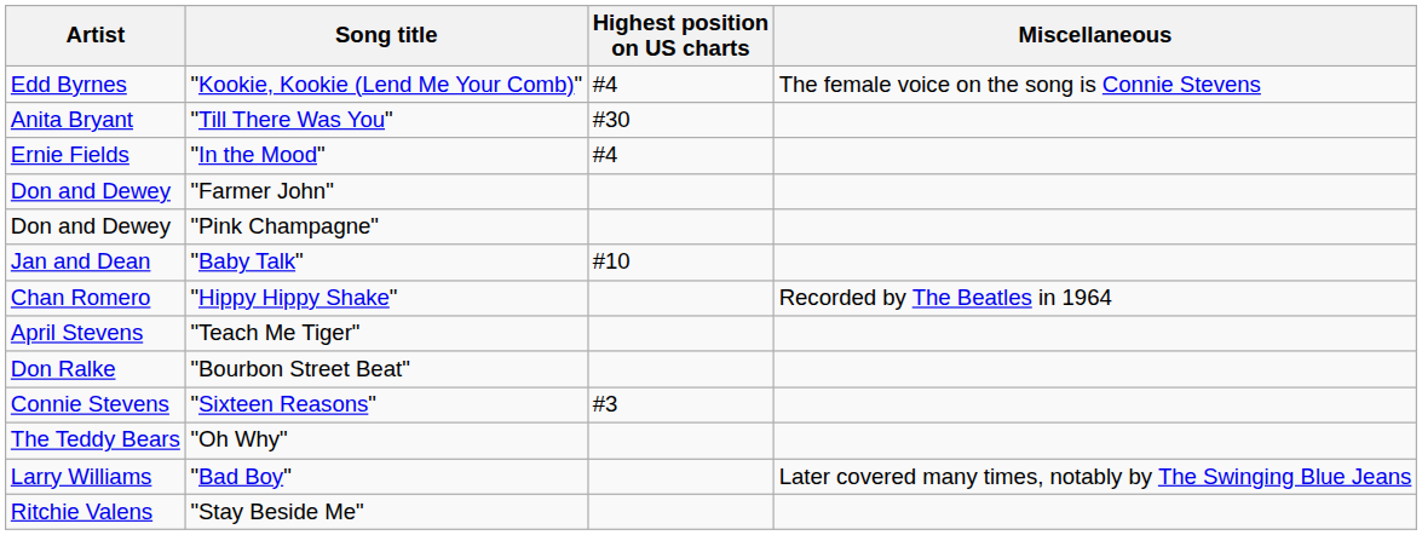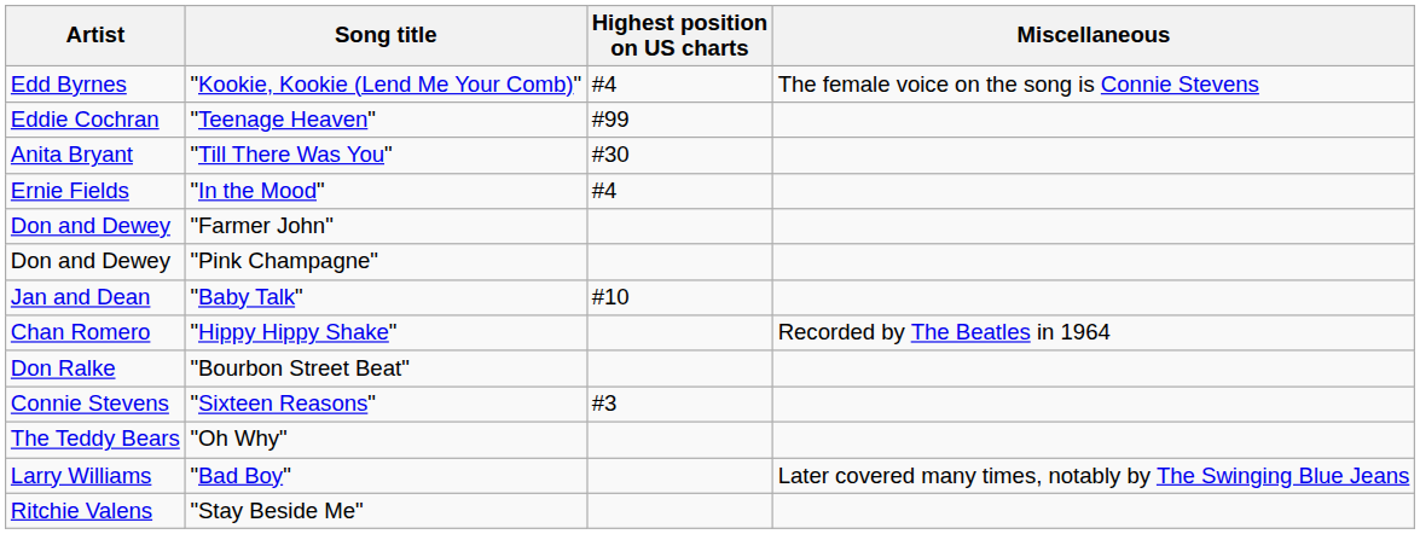+ row: Eddie Cochran | "Teenage Heaven" | #99
- row: April Stevens | "Teach Me Tiger"
